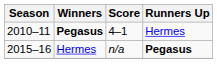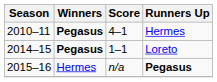+ row: 2014–15 | Pegasus | 1–1 | Loreto
